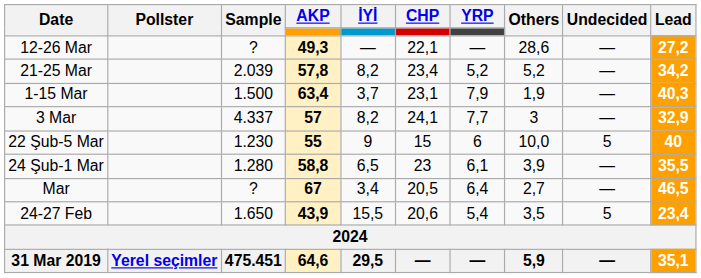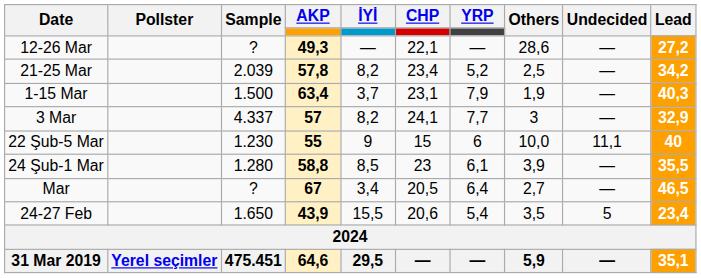21-25 Mar | Others: 5,2 -> 2,5
22 Şub-5 Mar | Undecided: 5 -> 11,1
24 Şub-1 Mar | İYİ: 6,5 -> 8,5
